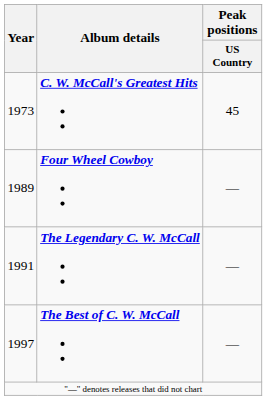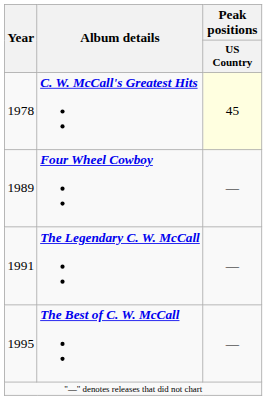C. W. McCall's Greatest Hits | Year: 1973 -> 1978
C. W. McCall's Greatest Hits | Peak positions / US Country: no background -> lightyellow background
The Best of C. W. McCall | Year: 1997 -> 1995
